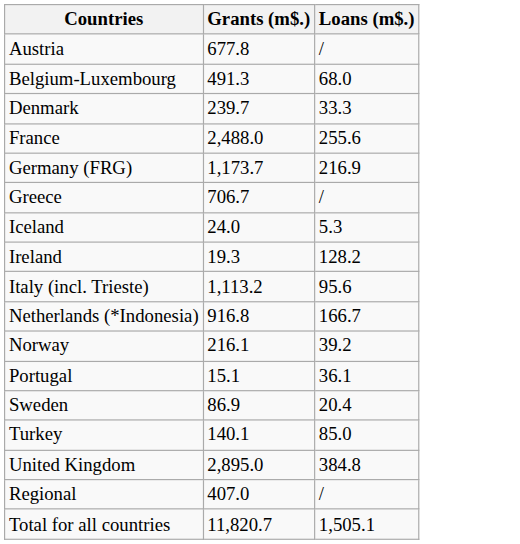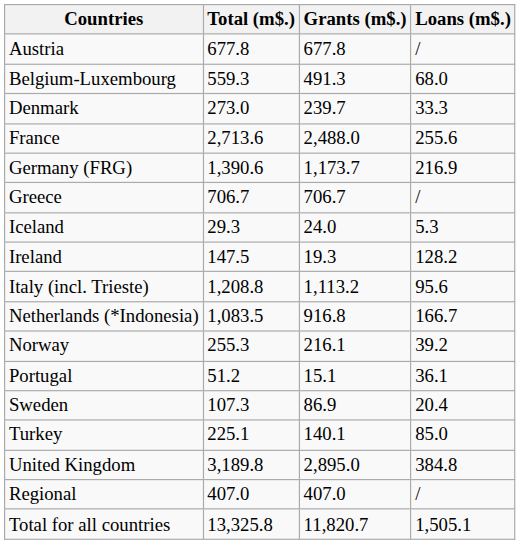+ column: Total (m$.) | 677.8 | 559.3 | 273.0 | 2,713.6 | 1,390.6 | 706.7 | 29.3 | 147.5 | 1,208.8 | 1,083.5 | 255.3 | 51.2 | 107.3 | 225.1 | 3,189.8 | 407.0 | 13,325.8
